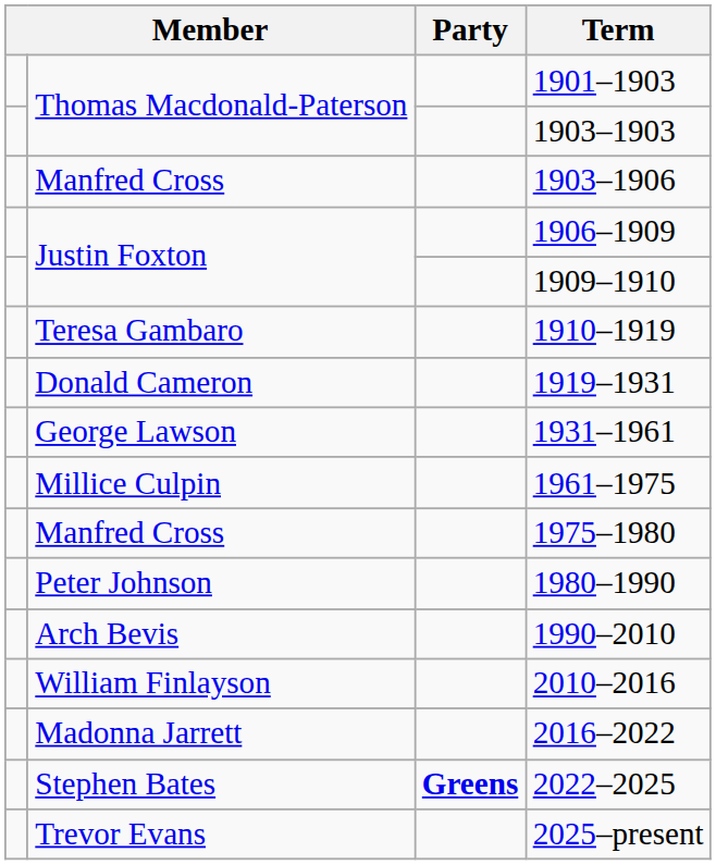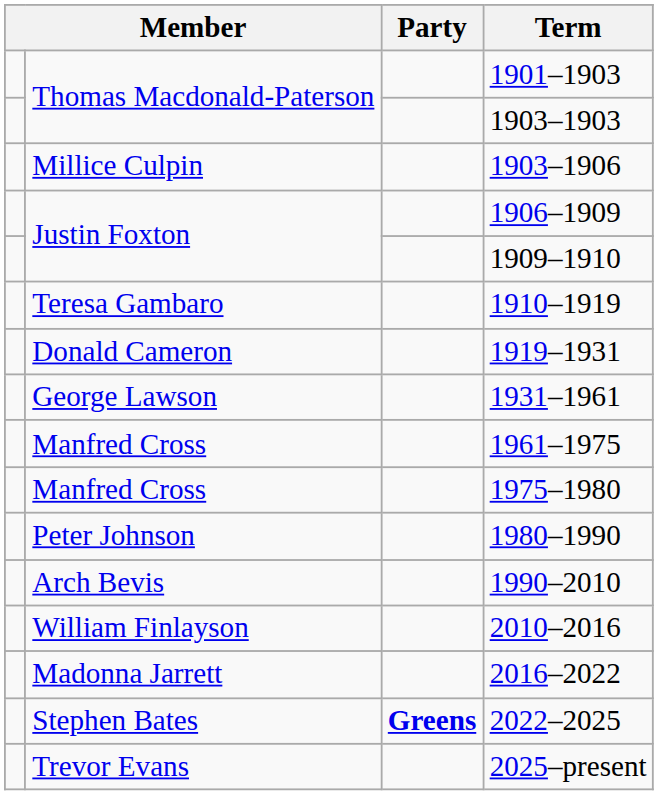1903–1906 | column 2: Manfred Cross -> Millice Culpin
1961–1975 | column 2: Millice Culpin -> Manfred Cross
